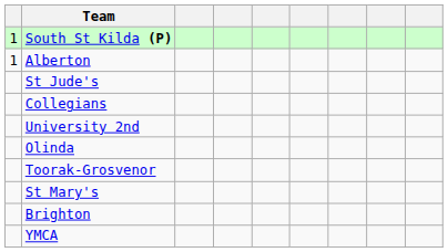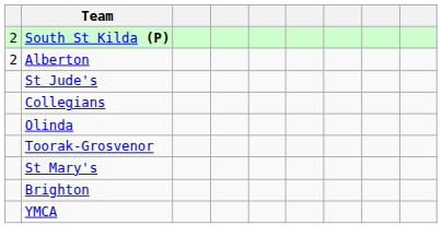South St Kilda (P) | column 1: 1 -> 2
Alberton | column 1: 1 -> 2
- row: University 2nd
